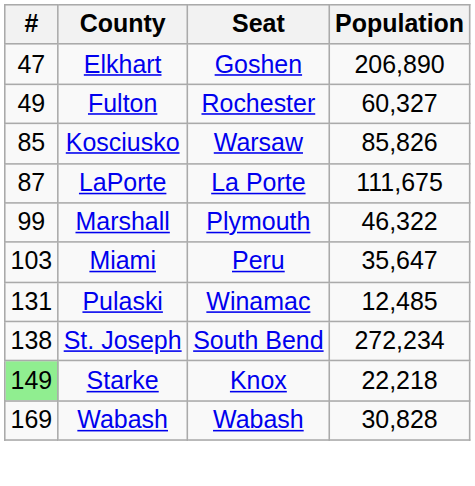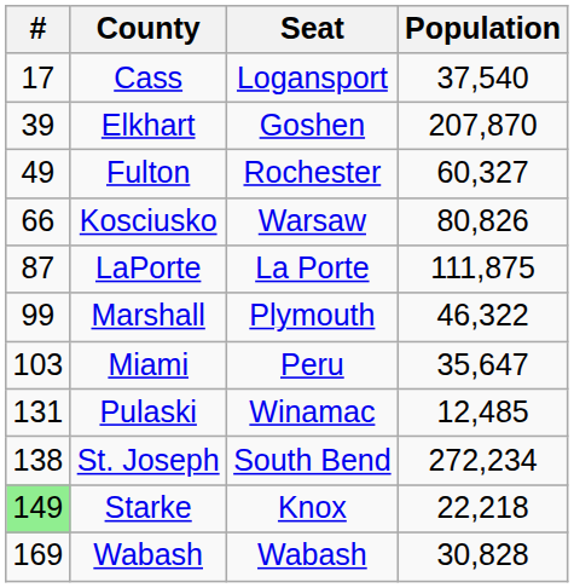+ row: 17 | Cass | Logansport | 37,540
Elkhart | #: 47 -> 39
Elkhart | Population: 206,890 -> 207,870
Kosciusko | #: 85 -> 66
Kosciusko | Population: 85,826 -> 80,826
LaPorte | Population: 111,675 -> 111,875
